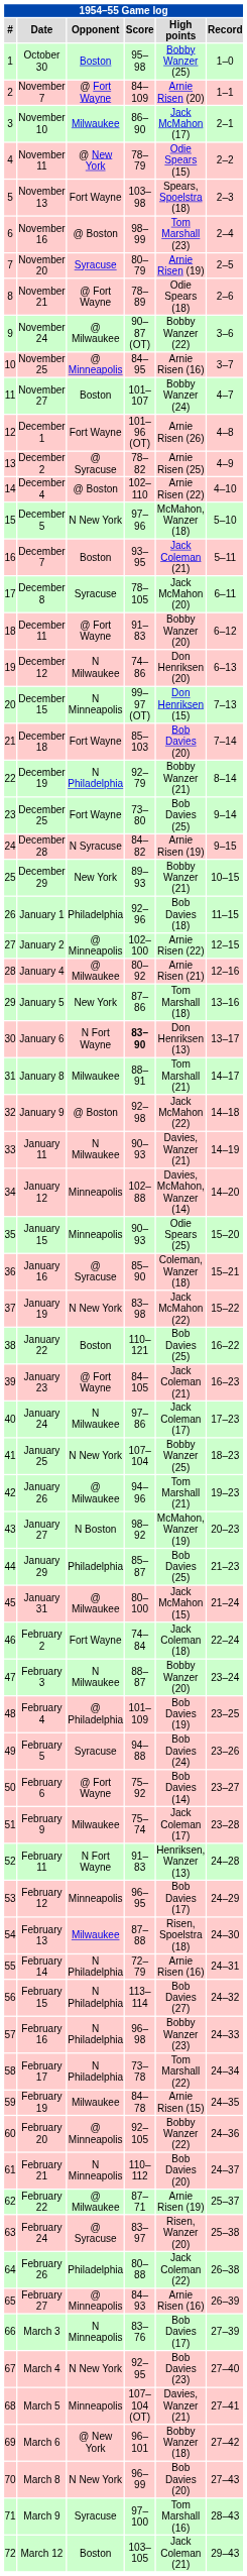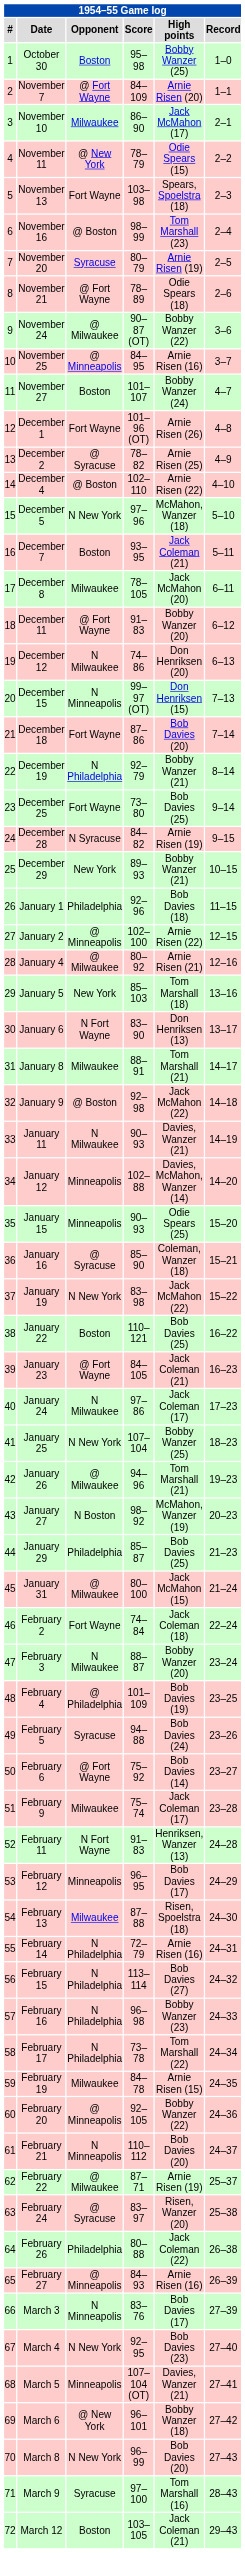December 8 | Opponent: Syracuse -> Milwaukee
December 18 | Score: 85–103 -> 87–86
January 5 | Score: 87–86 -> 85–103
January 6 | Score: bold -> normal
